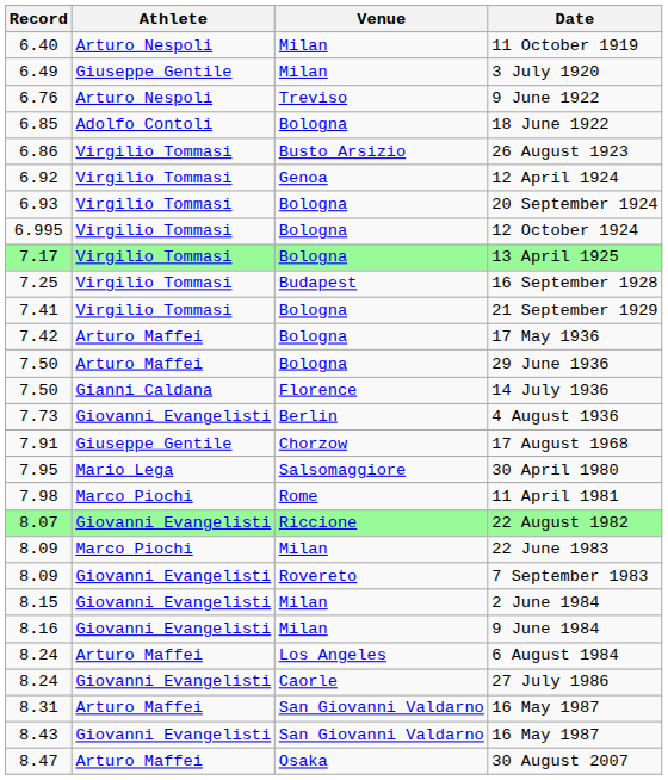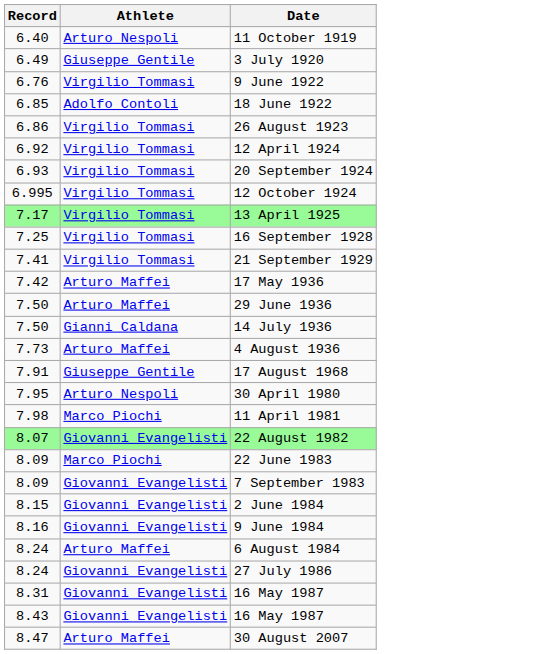- column: Venue | Milan | Milan | Treviso | Bologna | Busto Arsizio | Genoa | Bologna | Bologna | Bologna | Budapest | Bologna | Bologna | Bologna | Florence | Berlin | Chorzow | Salsomaggiore | Rome | Riccione | Milan | Rovereto | Milan | Milan | Los Angeles | Caorle | San Giovanni Valdarno | San Giovanni Valdarno | Osaka
9 June 1922 | Athlete: Arturo Nespoli -> Virgilio Tommasi
4 August 1936 | Athlete: Giovanni Evangelisti -> Arturo Maffei
30 April 1980 | Athlete: Mario Lega -> Arturo Nespoli
8.31 / 16 May 1987 | Athlete: Arturo Maffei -> Giovanni Evangelisti
